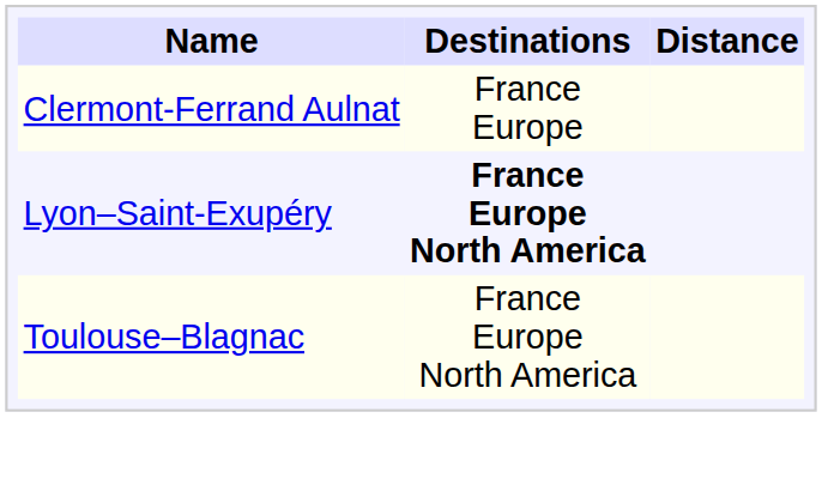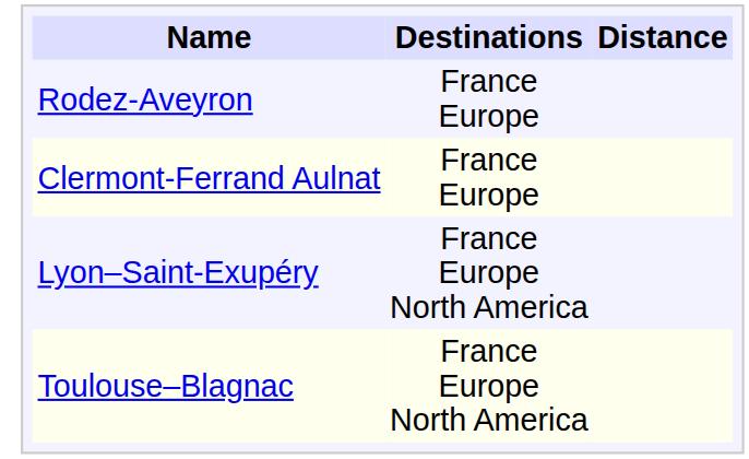+ row: Rodez-Aveyron | France Europe
Lyon–Saint-Exupéry | Destinations: bold -> normal
